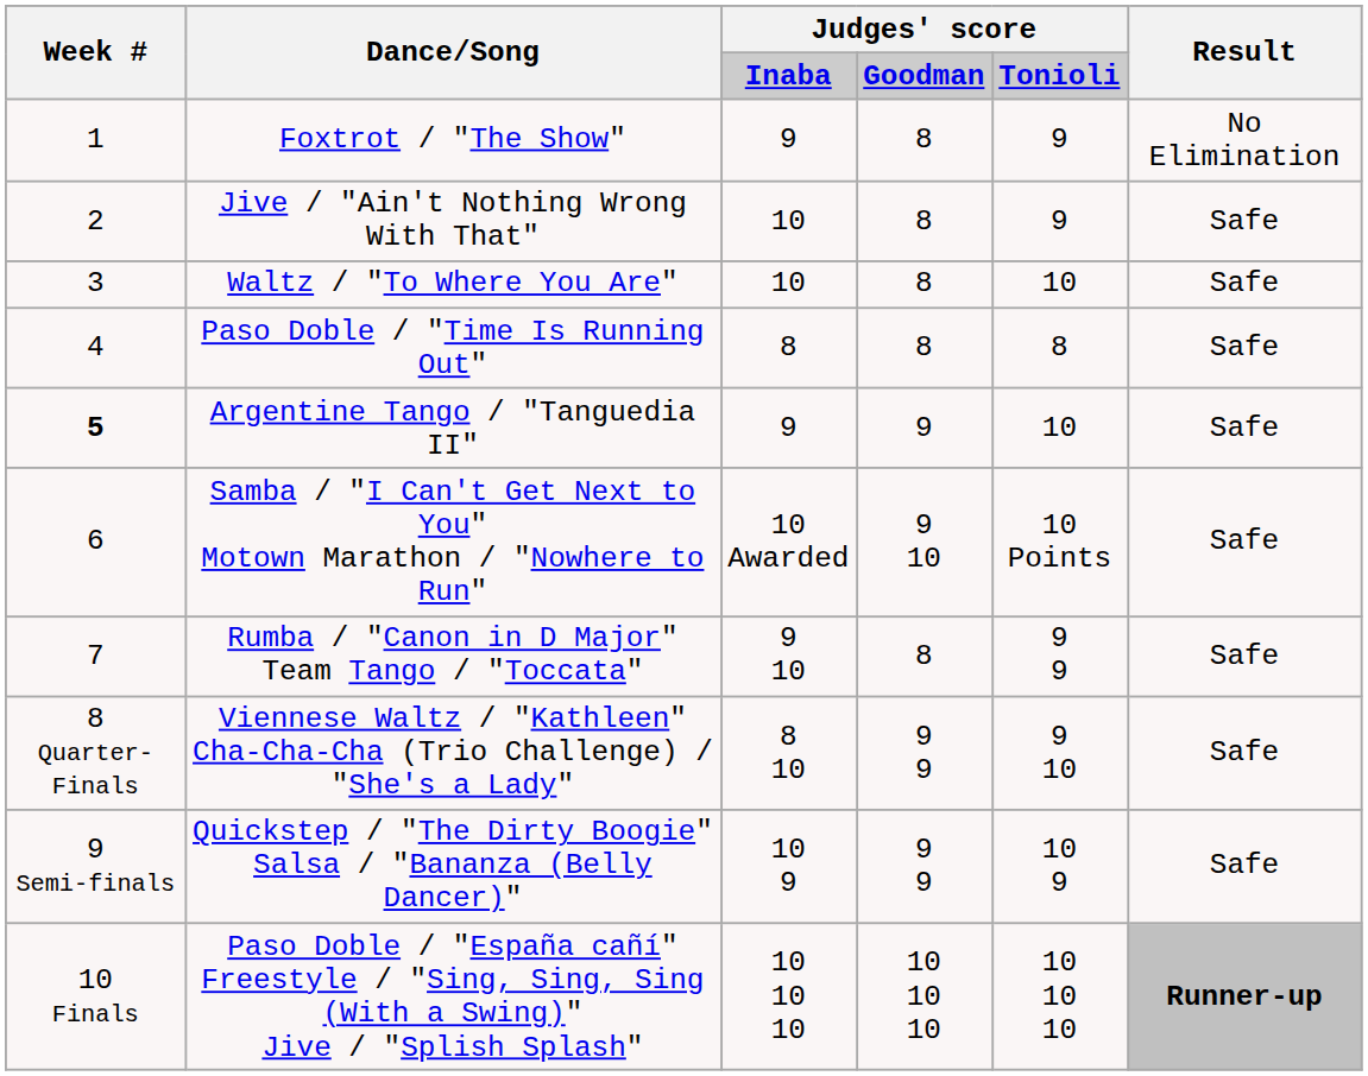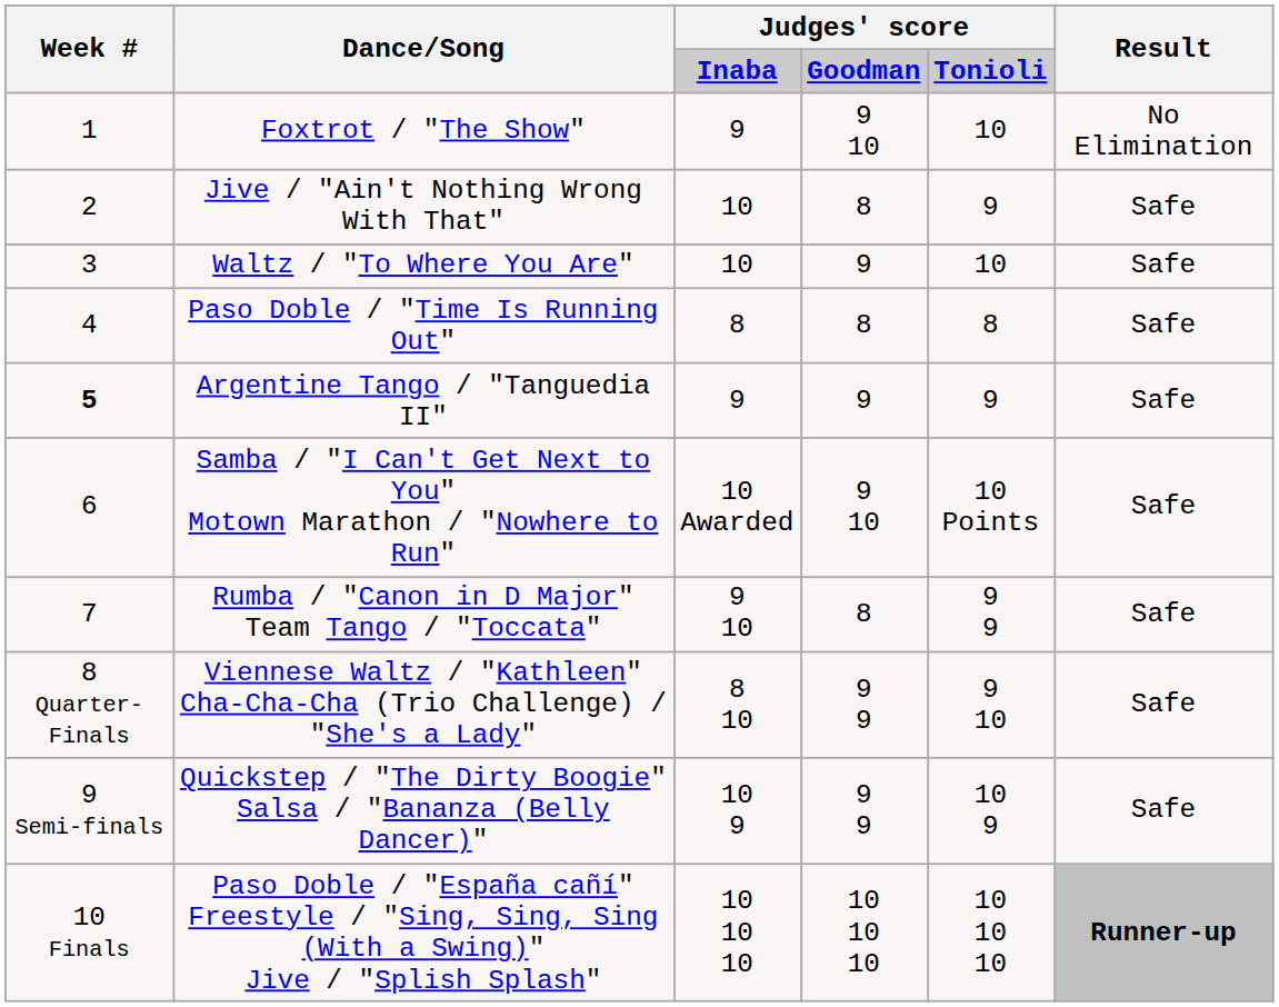Foxtrot / "The Show" | column 4: 8 -> 9 10
Foxtrot / "The Show" | column 5: 9 -> 10
Waltz / "To Where You Are" | column 4: 8 -> 9
Argentine Tango / "Tanguedia II" | column 5: 10 -> 9
